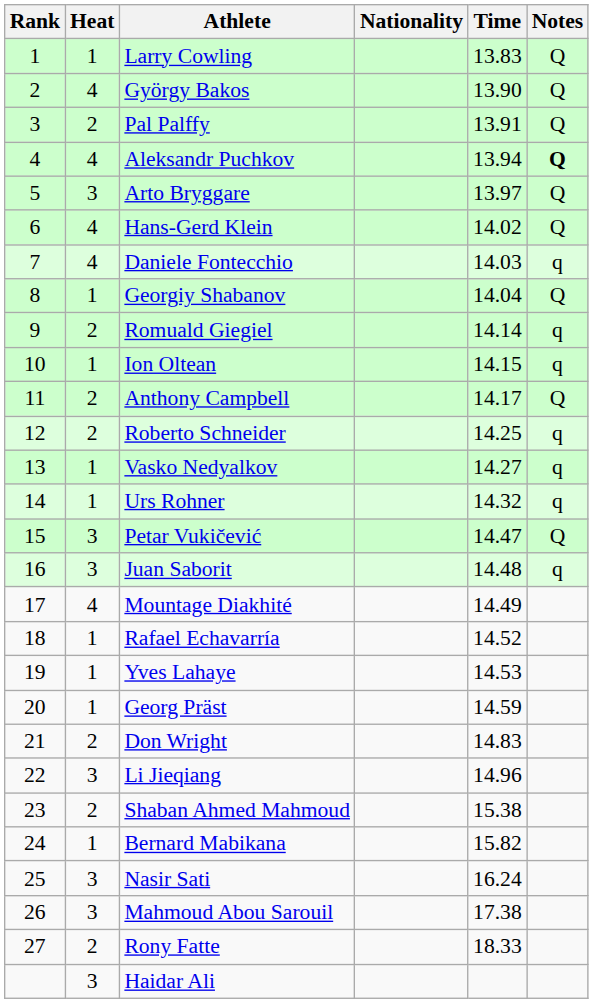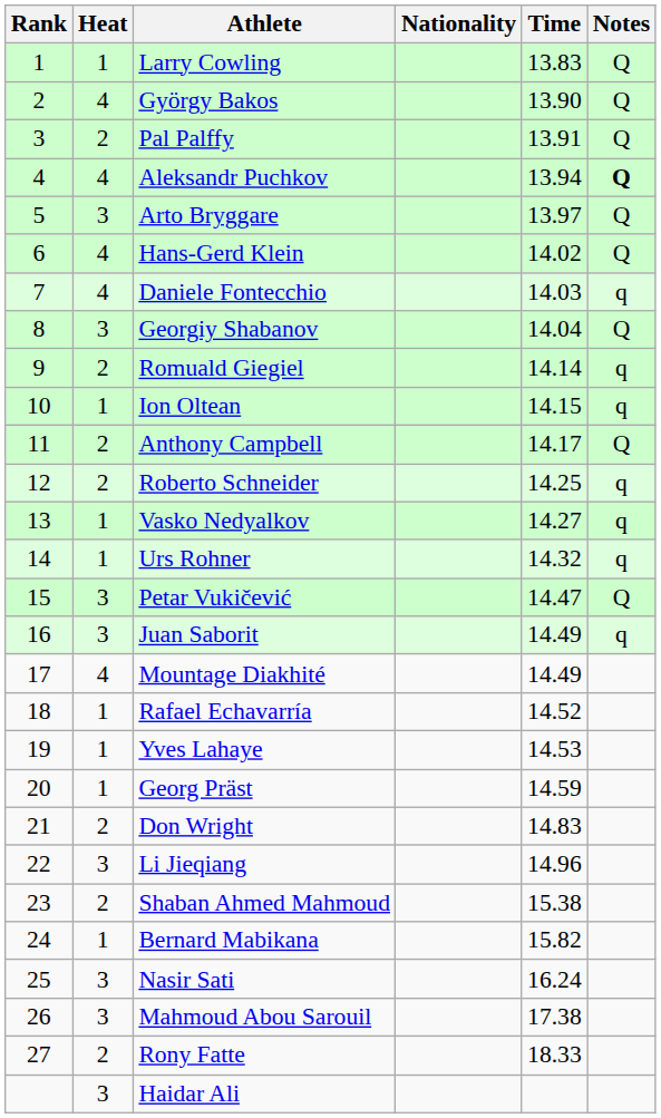Georgiy Shabanov | Heat: 1 -> 3
Juan Saborit | Time: 14.48 -> 14.49
